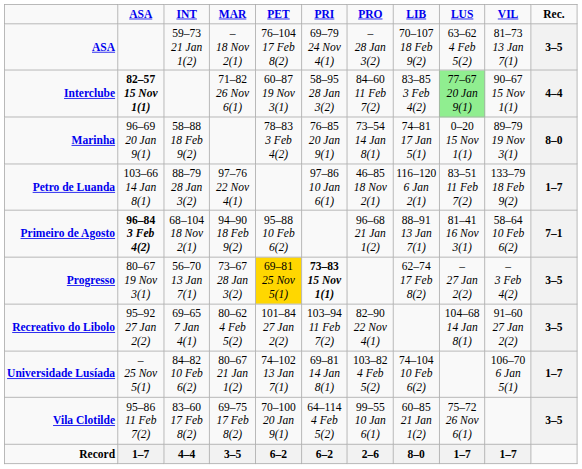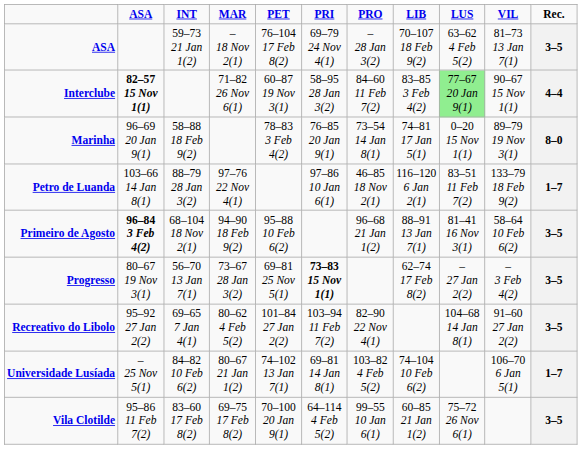Primeiro de Agosto | Rec.: 7–1 -> 3–5
Progresso | PET: gold background -> no background
- row: Record | 1–7 | 4–4 | 3–5 | 6–2 | 6–2 | 2–6 | 8–0 | 1–7 | 1–7
